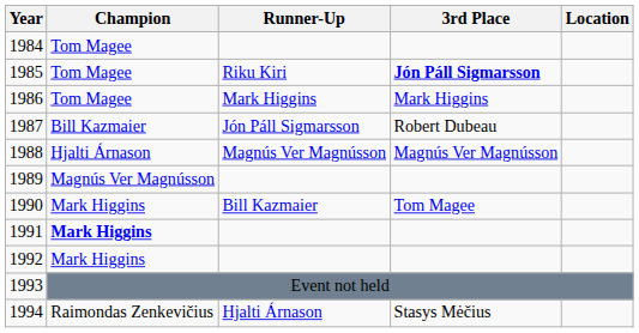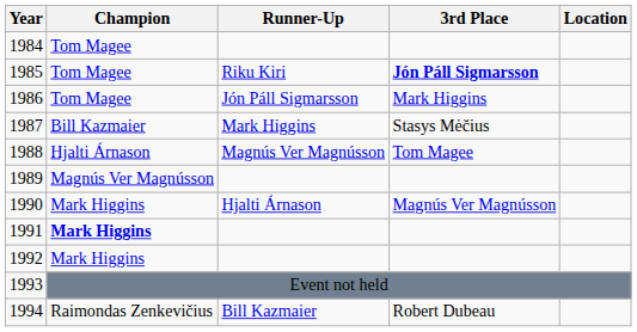1986 | Runner-Up: Mark Higgins -> Jón Páll Sigmarsson
1987 | Runner-Up: Jón Páll Sigmarsson -> Mark Higgins
1987 | 3rd Place: Robert Dubeau -> Stasys Mėčius
1988 | 3rd Place: Magnús Ver Magnússon -> Tom Magee
1990 | Runner-Up: Bill Kazmaier -> Hjalti Árnason
1990 | 3rd Place: Tom Magee -> Magnús Ver Magnússon
1994 | Runner-Up: Hjalti Árnason -> Bill Kazmaier
1994 | 3rd Place: Stasys Mėčius -> Robert Dubeau
